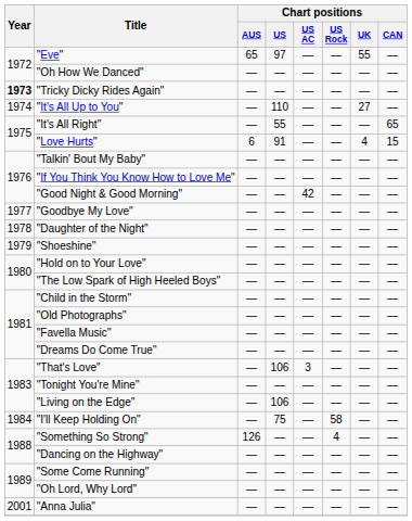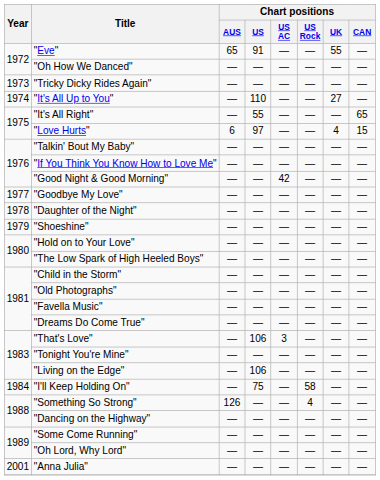"Eve" | Chart positions / US: 97 -> 91
"Tricky Dicky Rides Again" | Year: bold -> normal
"Love Hurts" | Chart positions / US: 91 -> 97
